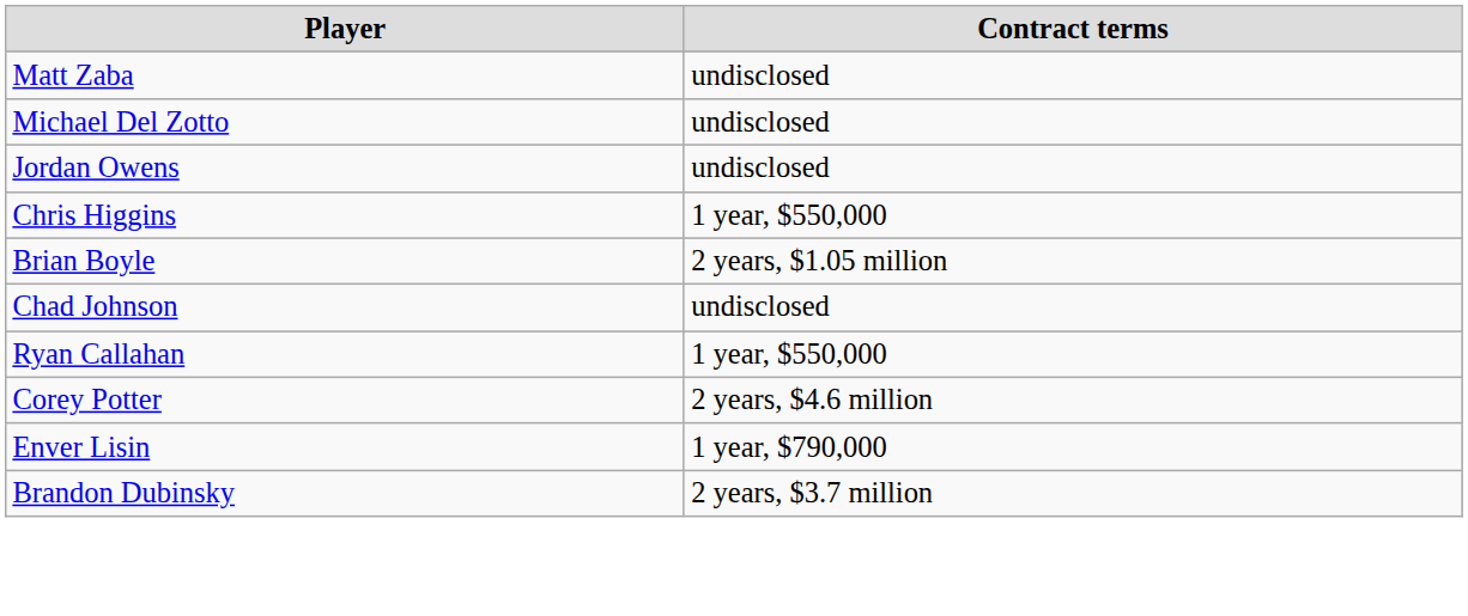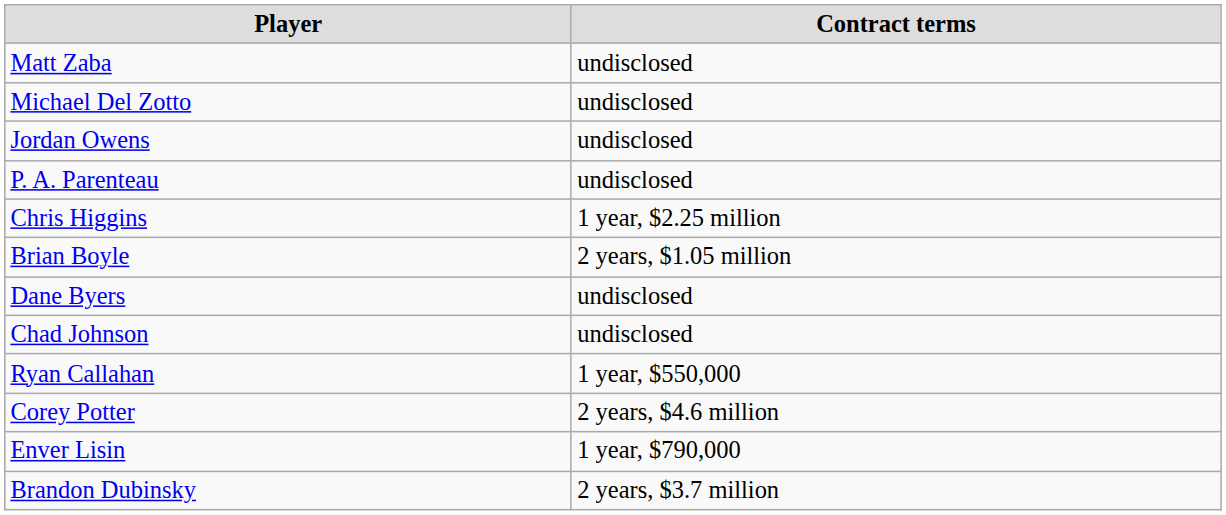+ row: P. A. Parenteau | undisclosed
Chris Higgins | Contract terms: 1 year, $550,000 -> 1 year, $2.25 million
+ row: Dane Byers | undisclosed
